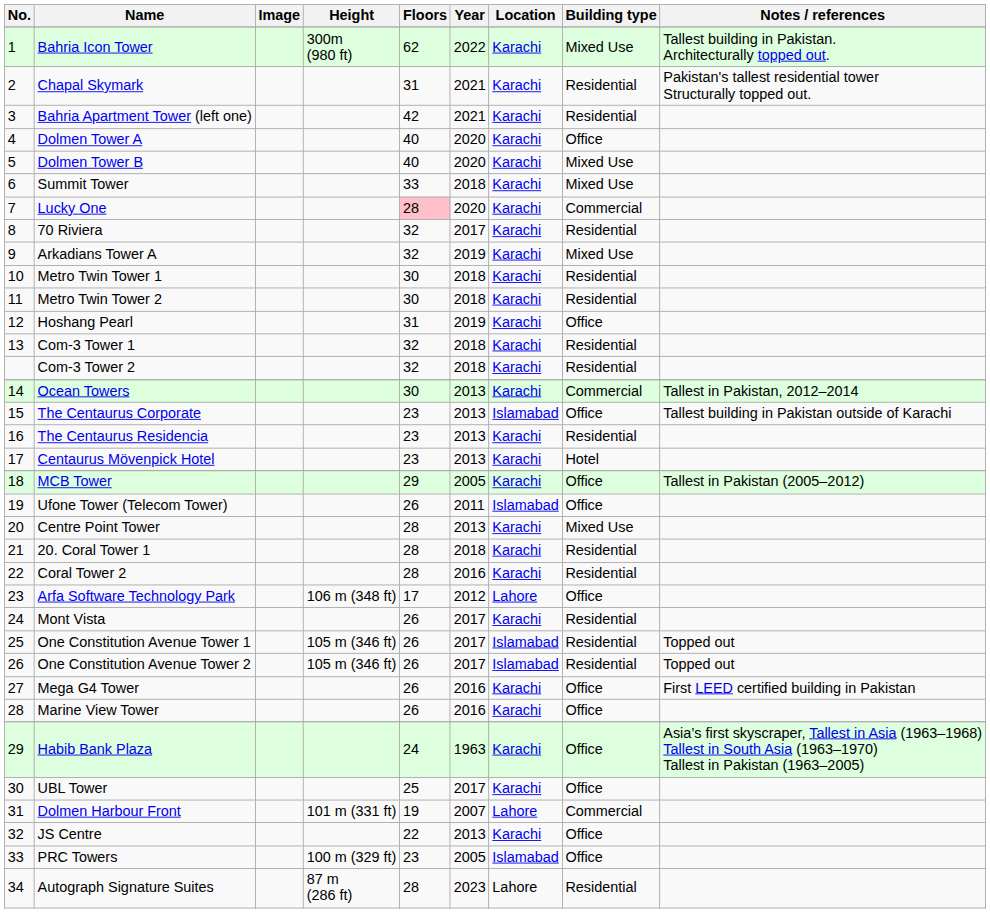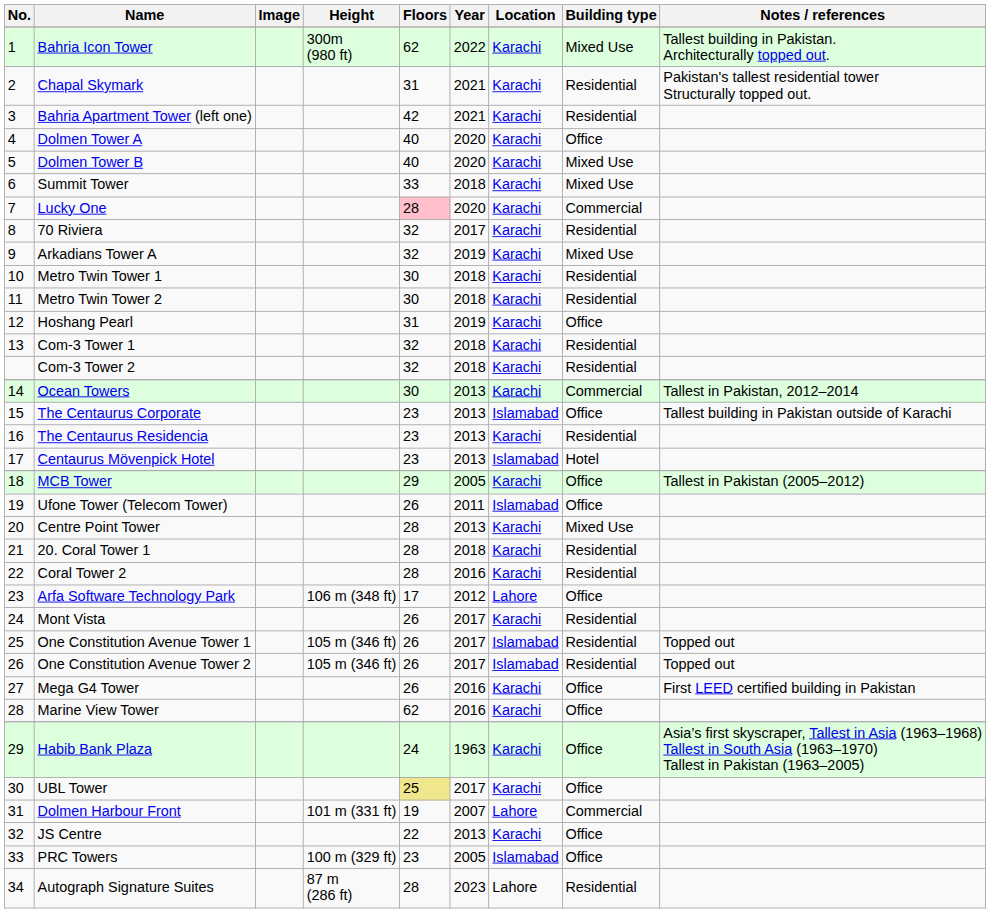Centaurus Mövenpick Hotel | Location: Karachi -> Islamabad
Marine View Tower | Floors: 26 -> 62
UBL Tower | Floors: no background -> khaki background
